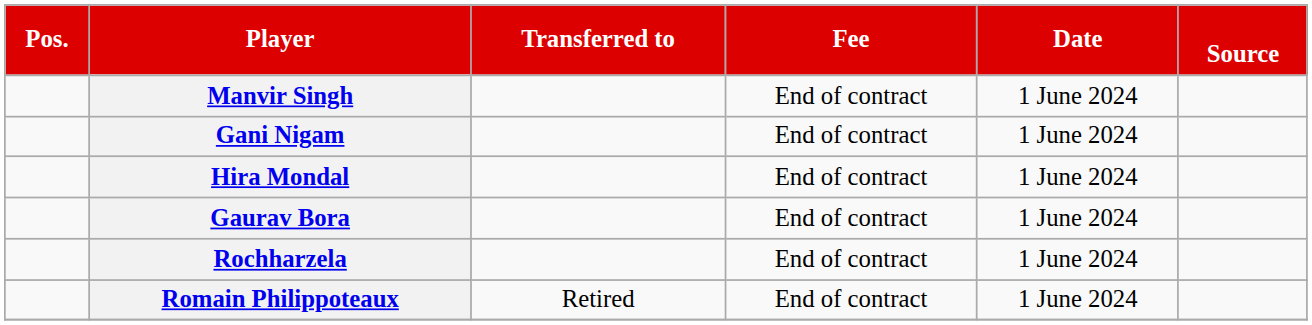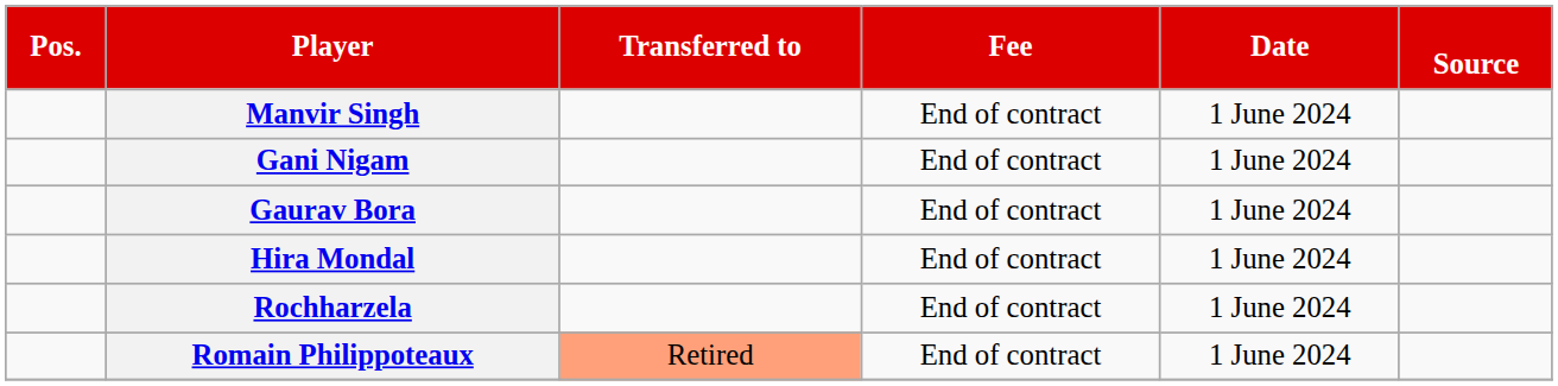rows swapped: Gaurav Bora <-> Hira Mondal
Romain Philippoteaux | Transferred to: no background -> lightsalmon background
